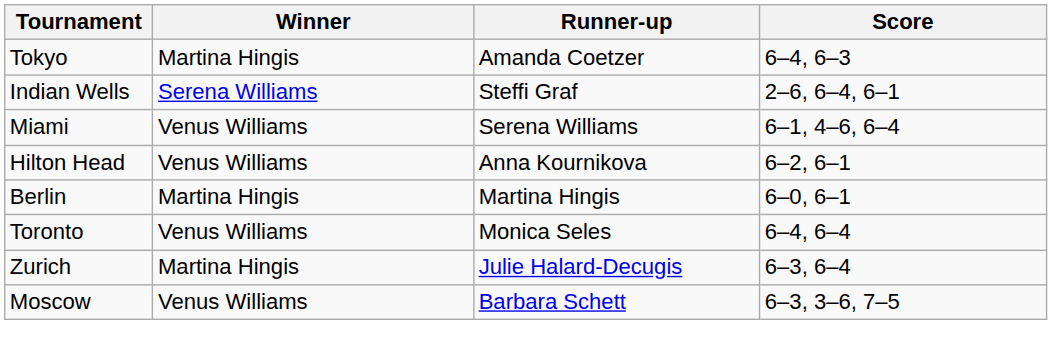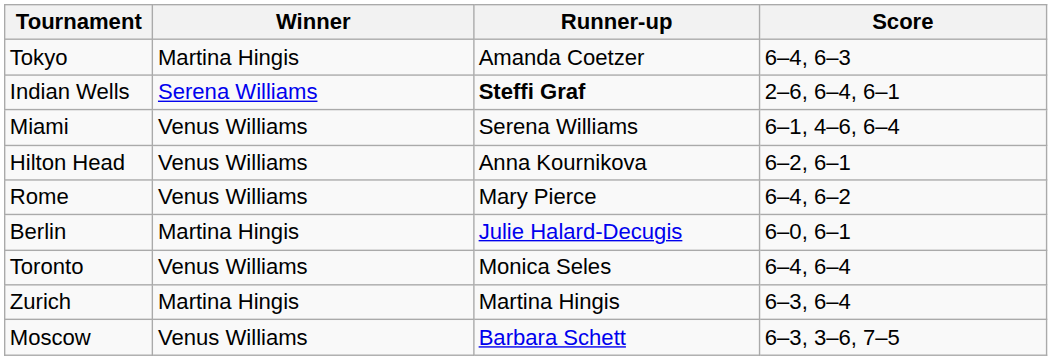Indian Wells | Runner-up: normal -> bold
+ row: Rome | Venus Williams | Mary Pierce | 6–4, 6–2
Berlin | Runner-up: Martina Hingis -> Julie Halard-Decugis
Zurich | Runner-up: Julie Halard-Decugis -> Martina Hingis
